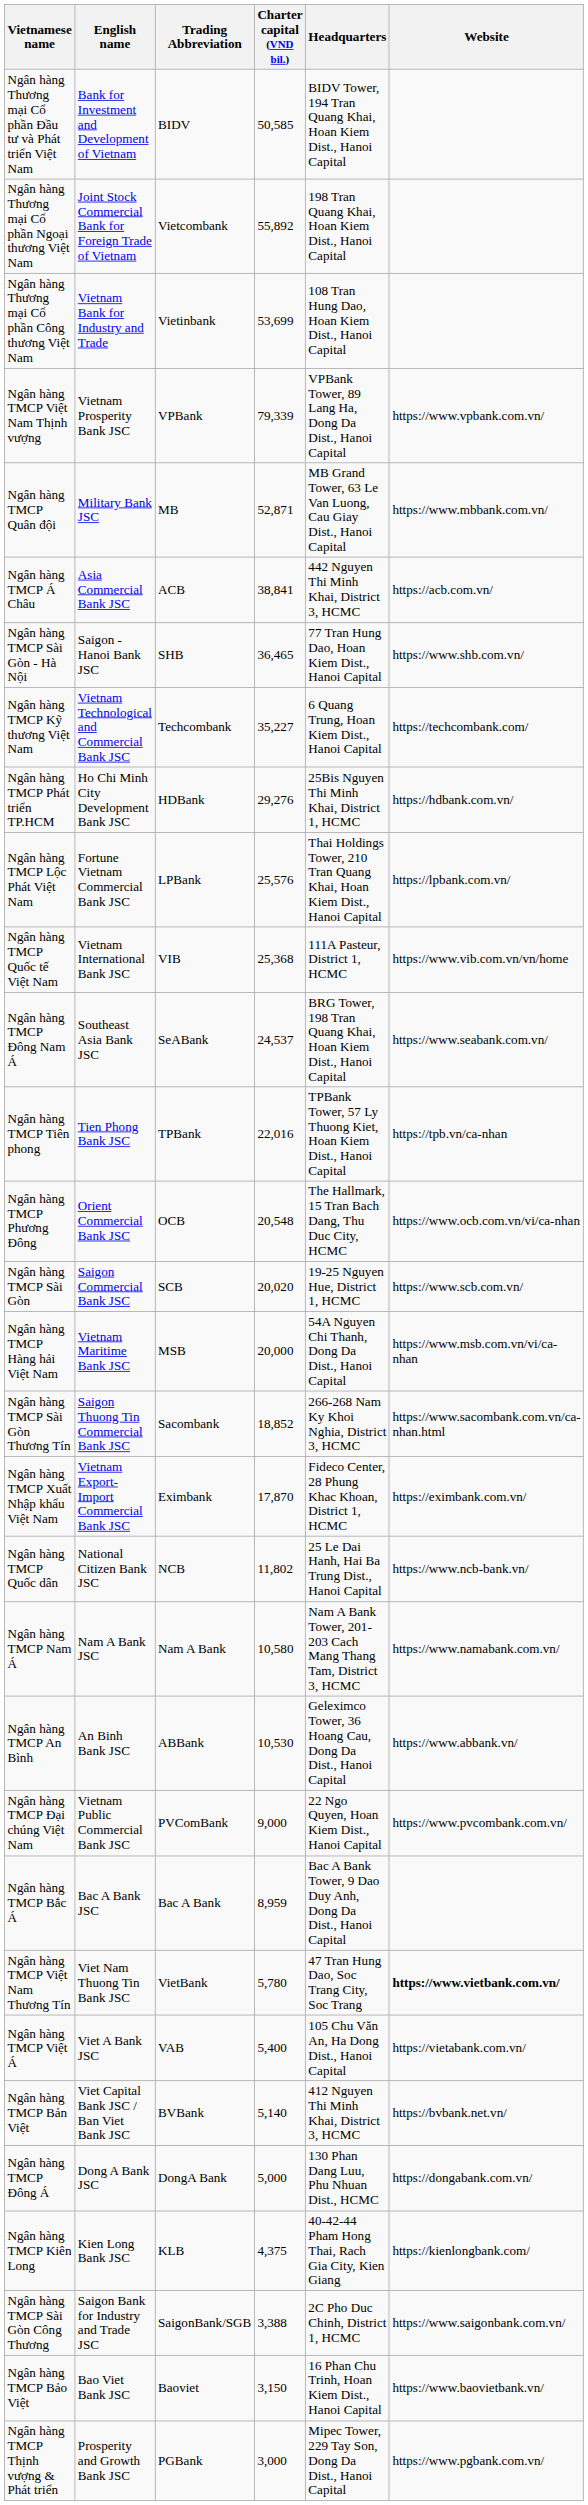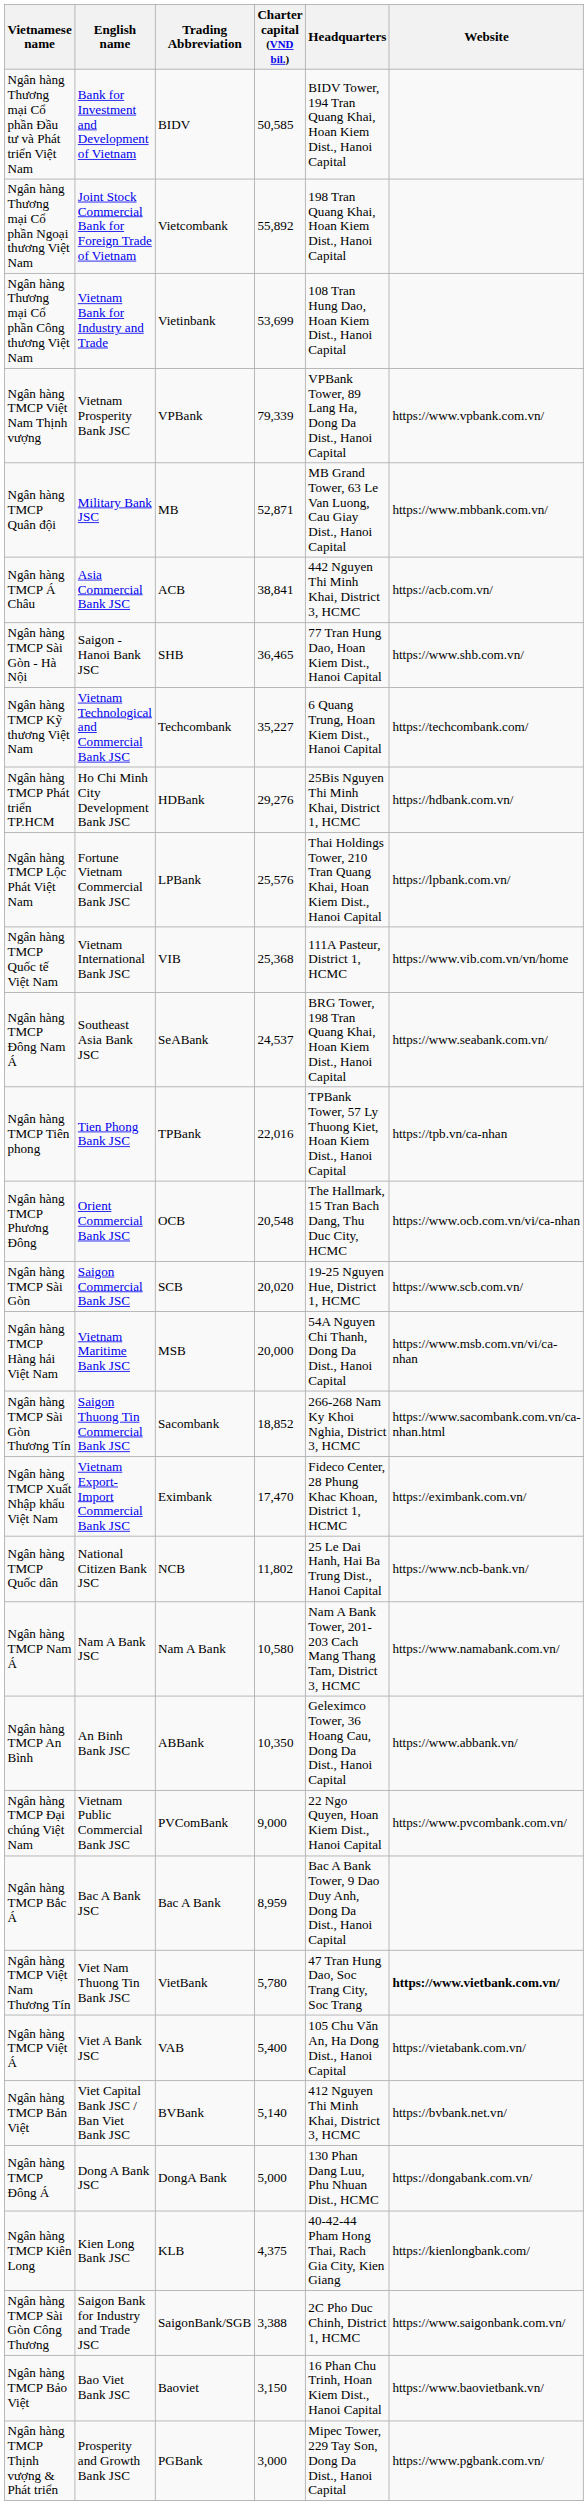Ngân hàng TMCP Xuất Nhập khẩu Việt Nam | Charter capital (VND bil.): 17,870 -> 17,470
Ngân hàng TMCP An Bình | Charter capital (VND bil.): 10,530 -> 10,350
